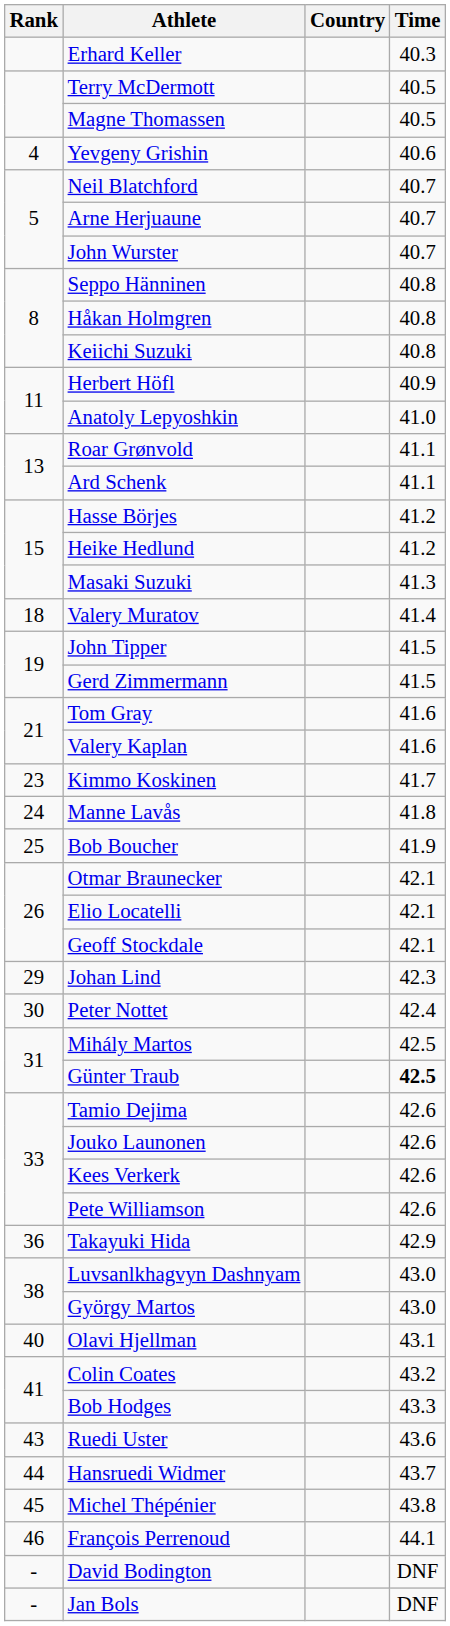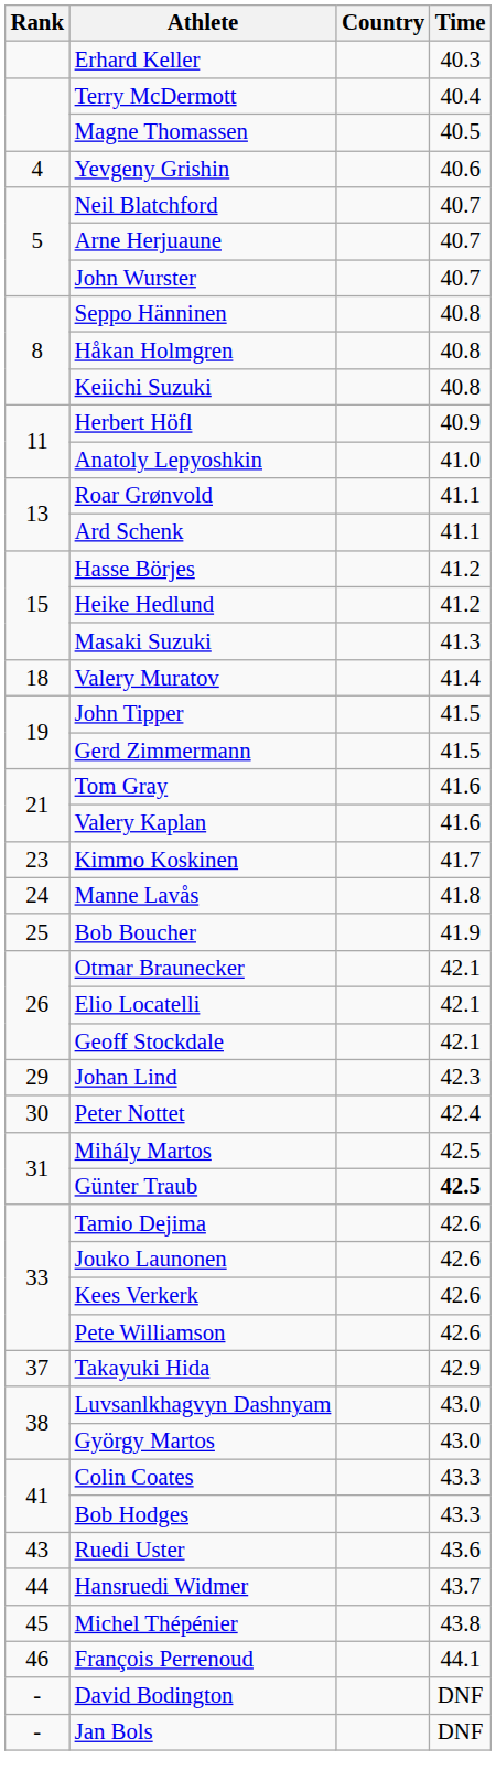Terry McDermott | Time: 40.5 -> 40.4
Takayuki Hida | Rank: 36 -> 37
- row: 40 | Olavi Hjellman | 43.1
Colin Coates | Time: 43.2 -> 43.3
